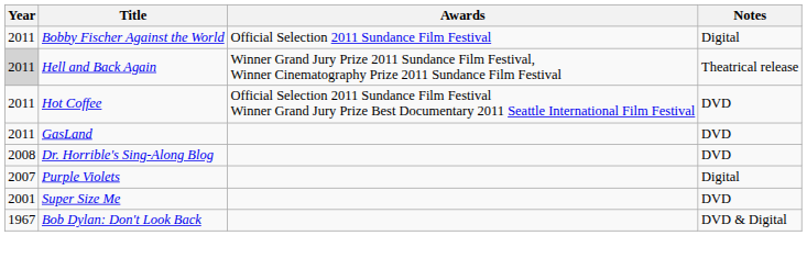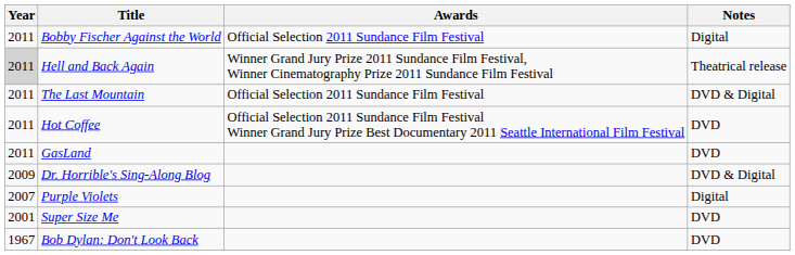+ row: 2011 | The Last Mountain | Official Selection 2011 Sundance Film Festival | DVD & Digital
Dr. Horrible's Sing-Along Blog | Year: 2008 -> 2009
Dr. Horrible's Sing-Along Blog | Notes: DVD -> DVD & Digital
Bob Dylan: Don't Look Back | Notes: DVD & Digital -> DVD
